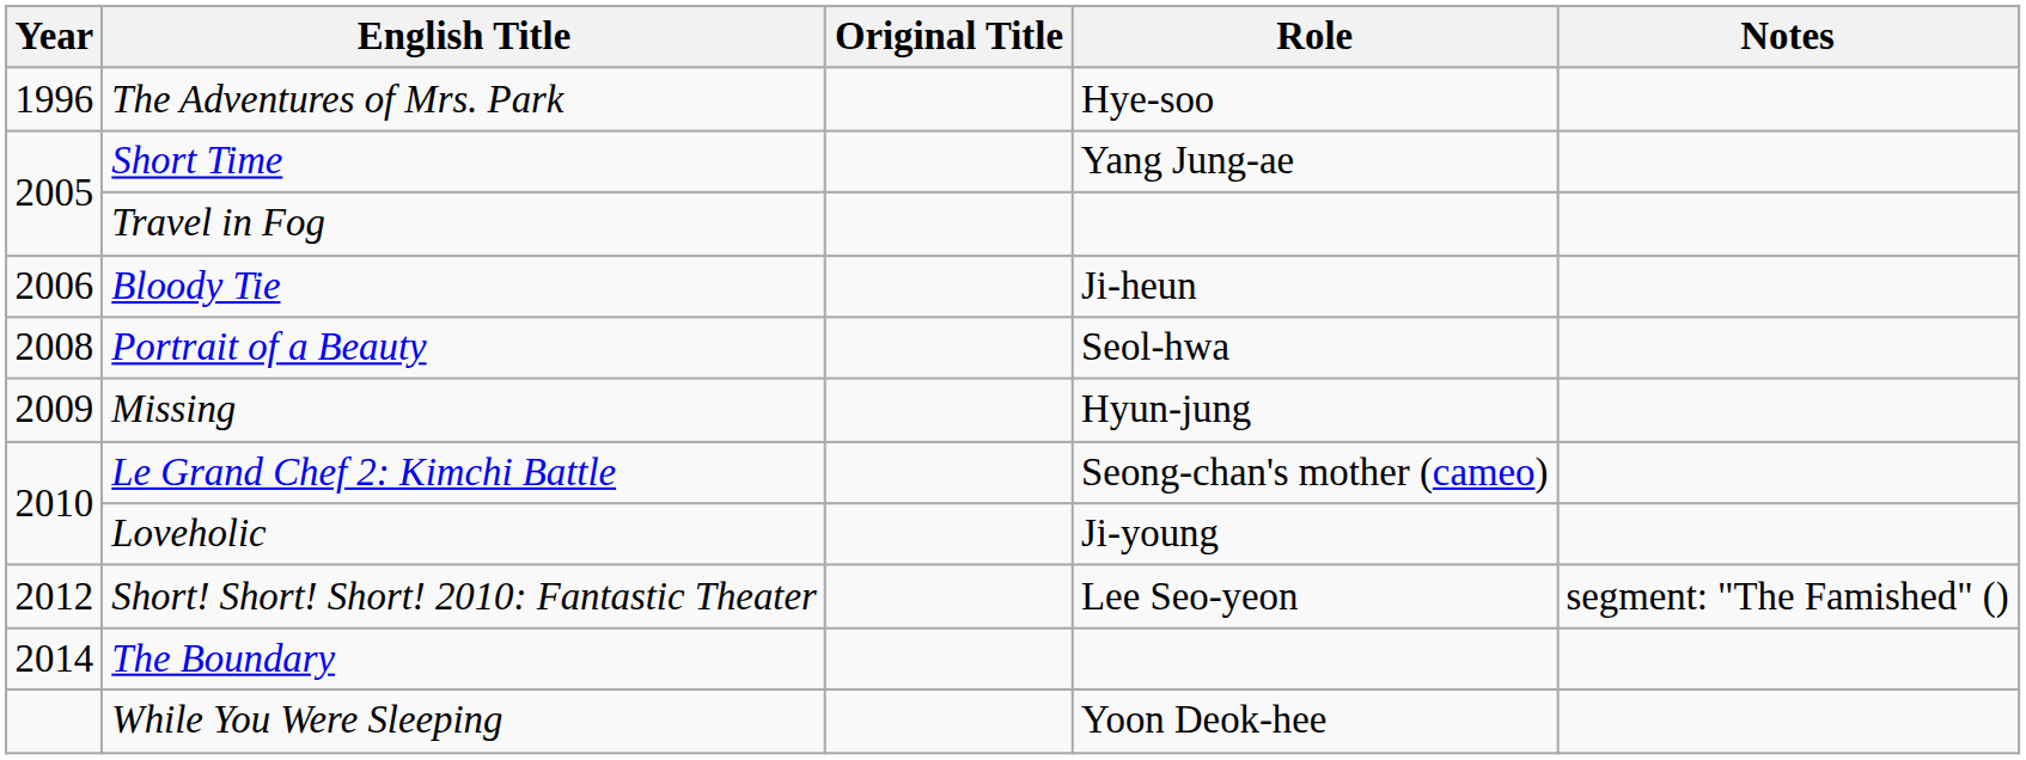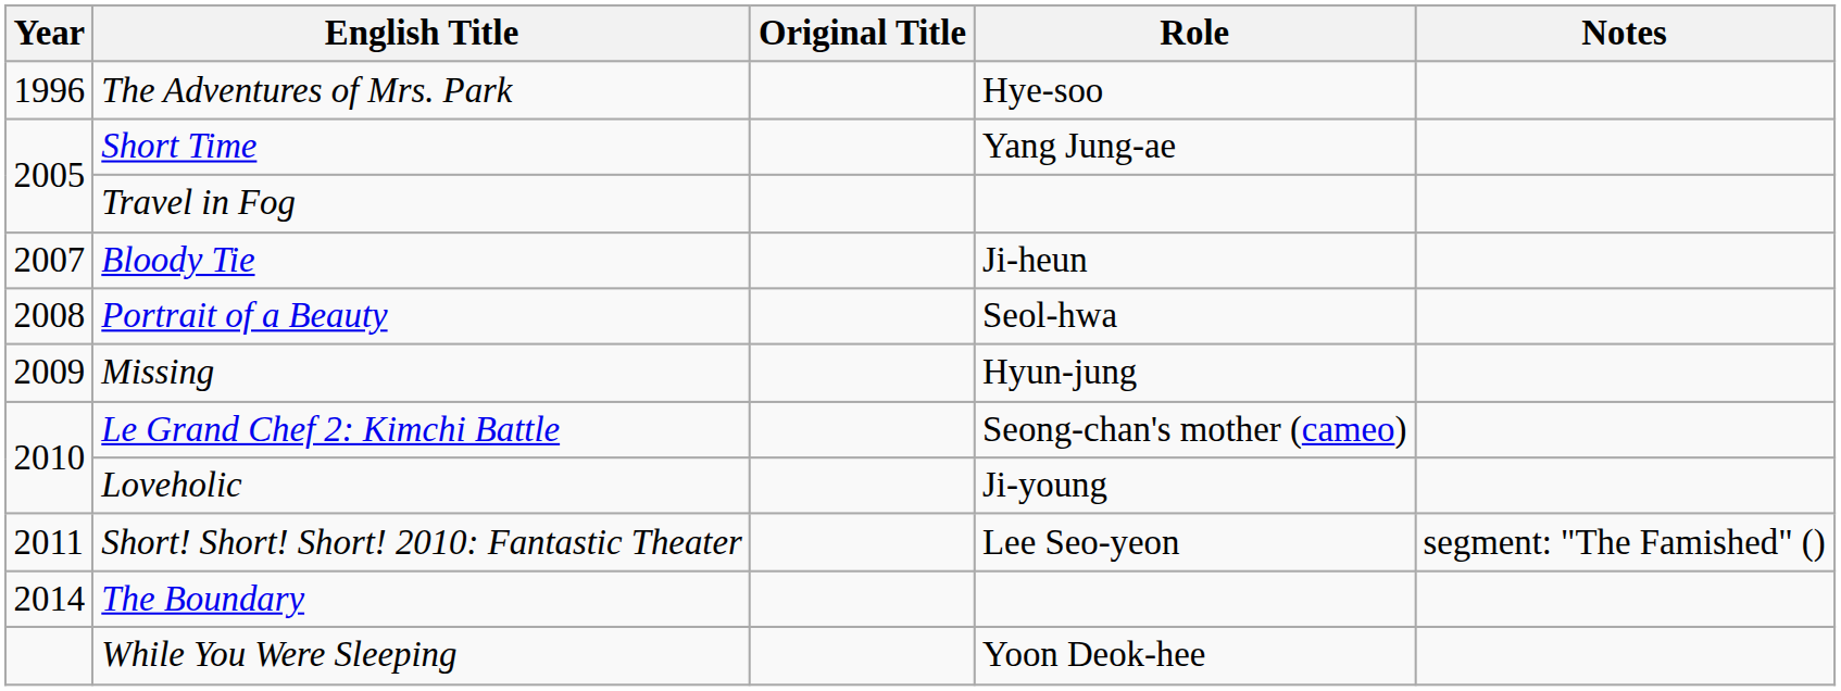Bloody Tie | Year: 2006 -> 2007
Short! Short! Short! 2010: Fantastic Theater | Year: 2012 -> 2011
